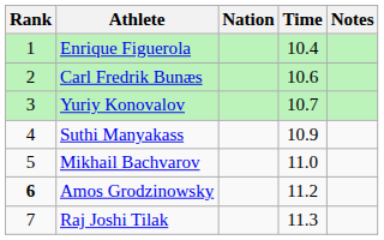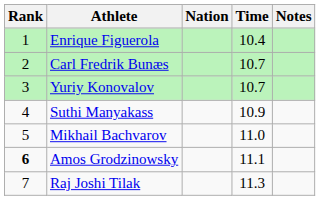Carl Fredrik Bunæs | Time: 10.6 -> 10.7
Amos Grodzinowsky | Time: 11.2 -> 11.1
